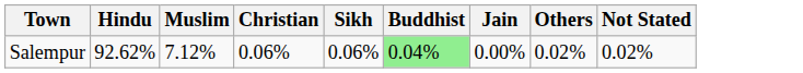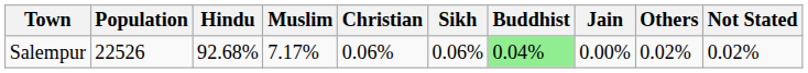+ column: Population | 22526
Salempur | Hindu: 92.62% -> 92.68%
Salempur | Muslim: 7.12% -> 7.17%
